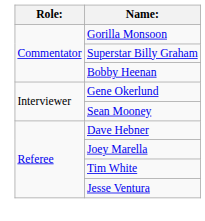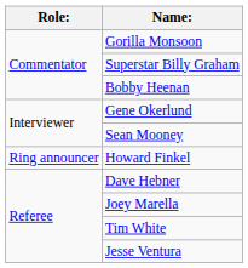+ row: Ring announcer | Howard Finkel
